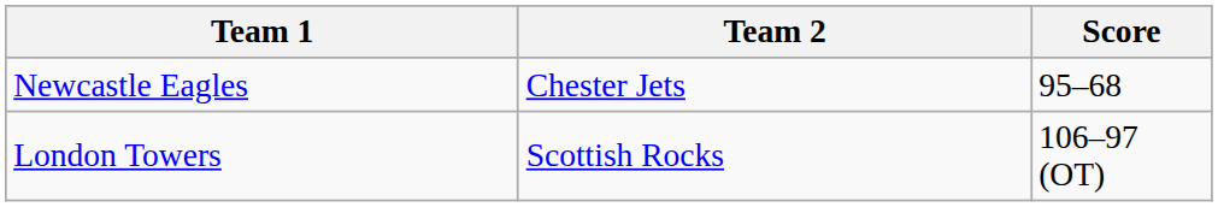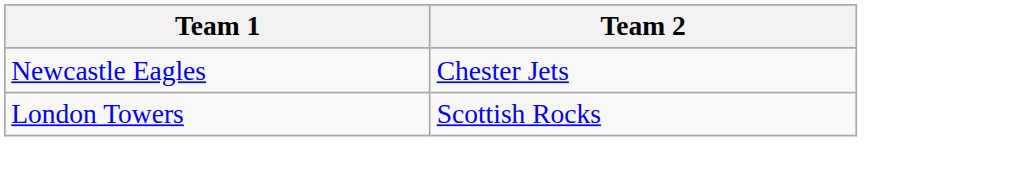- column: Score | 95–68 | 106–97 (OT)
